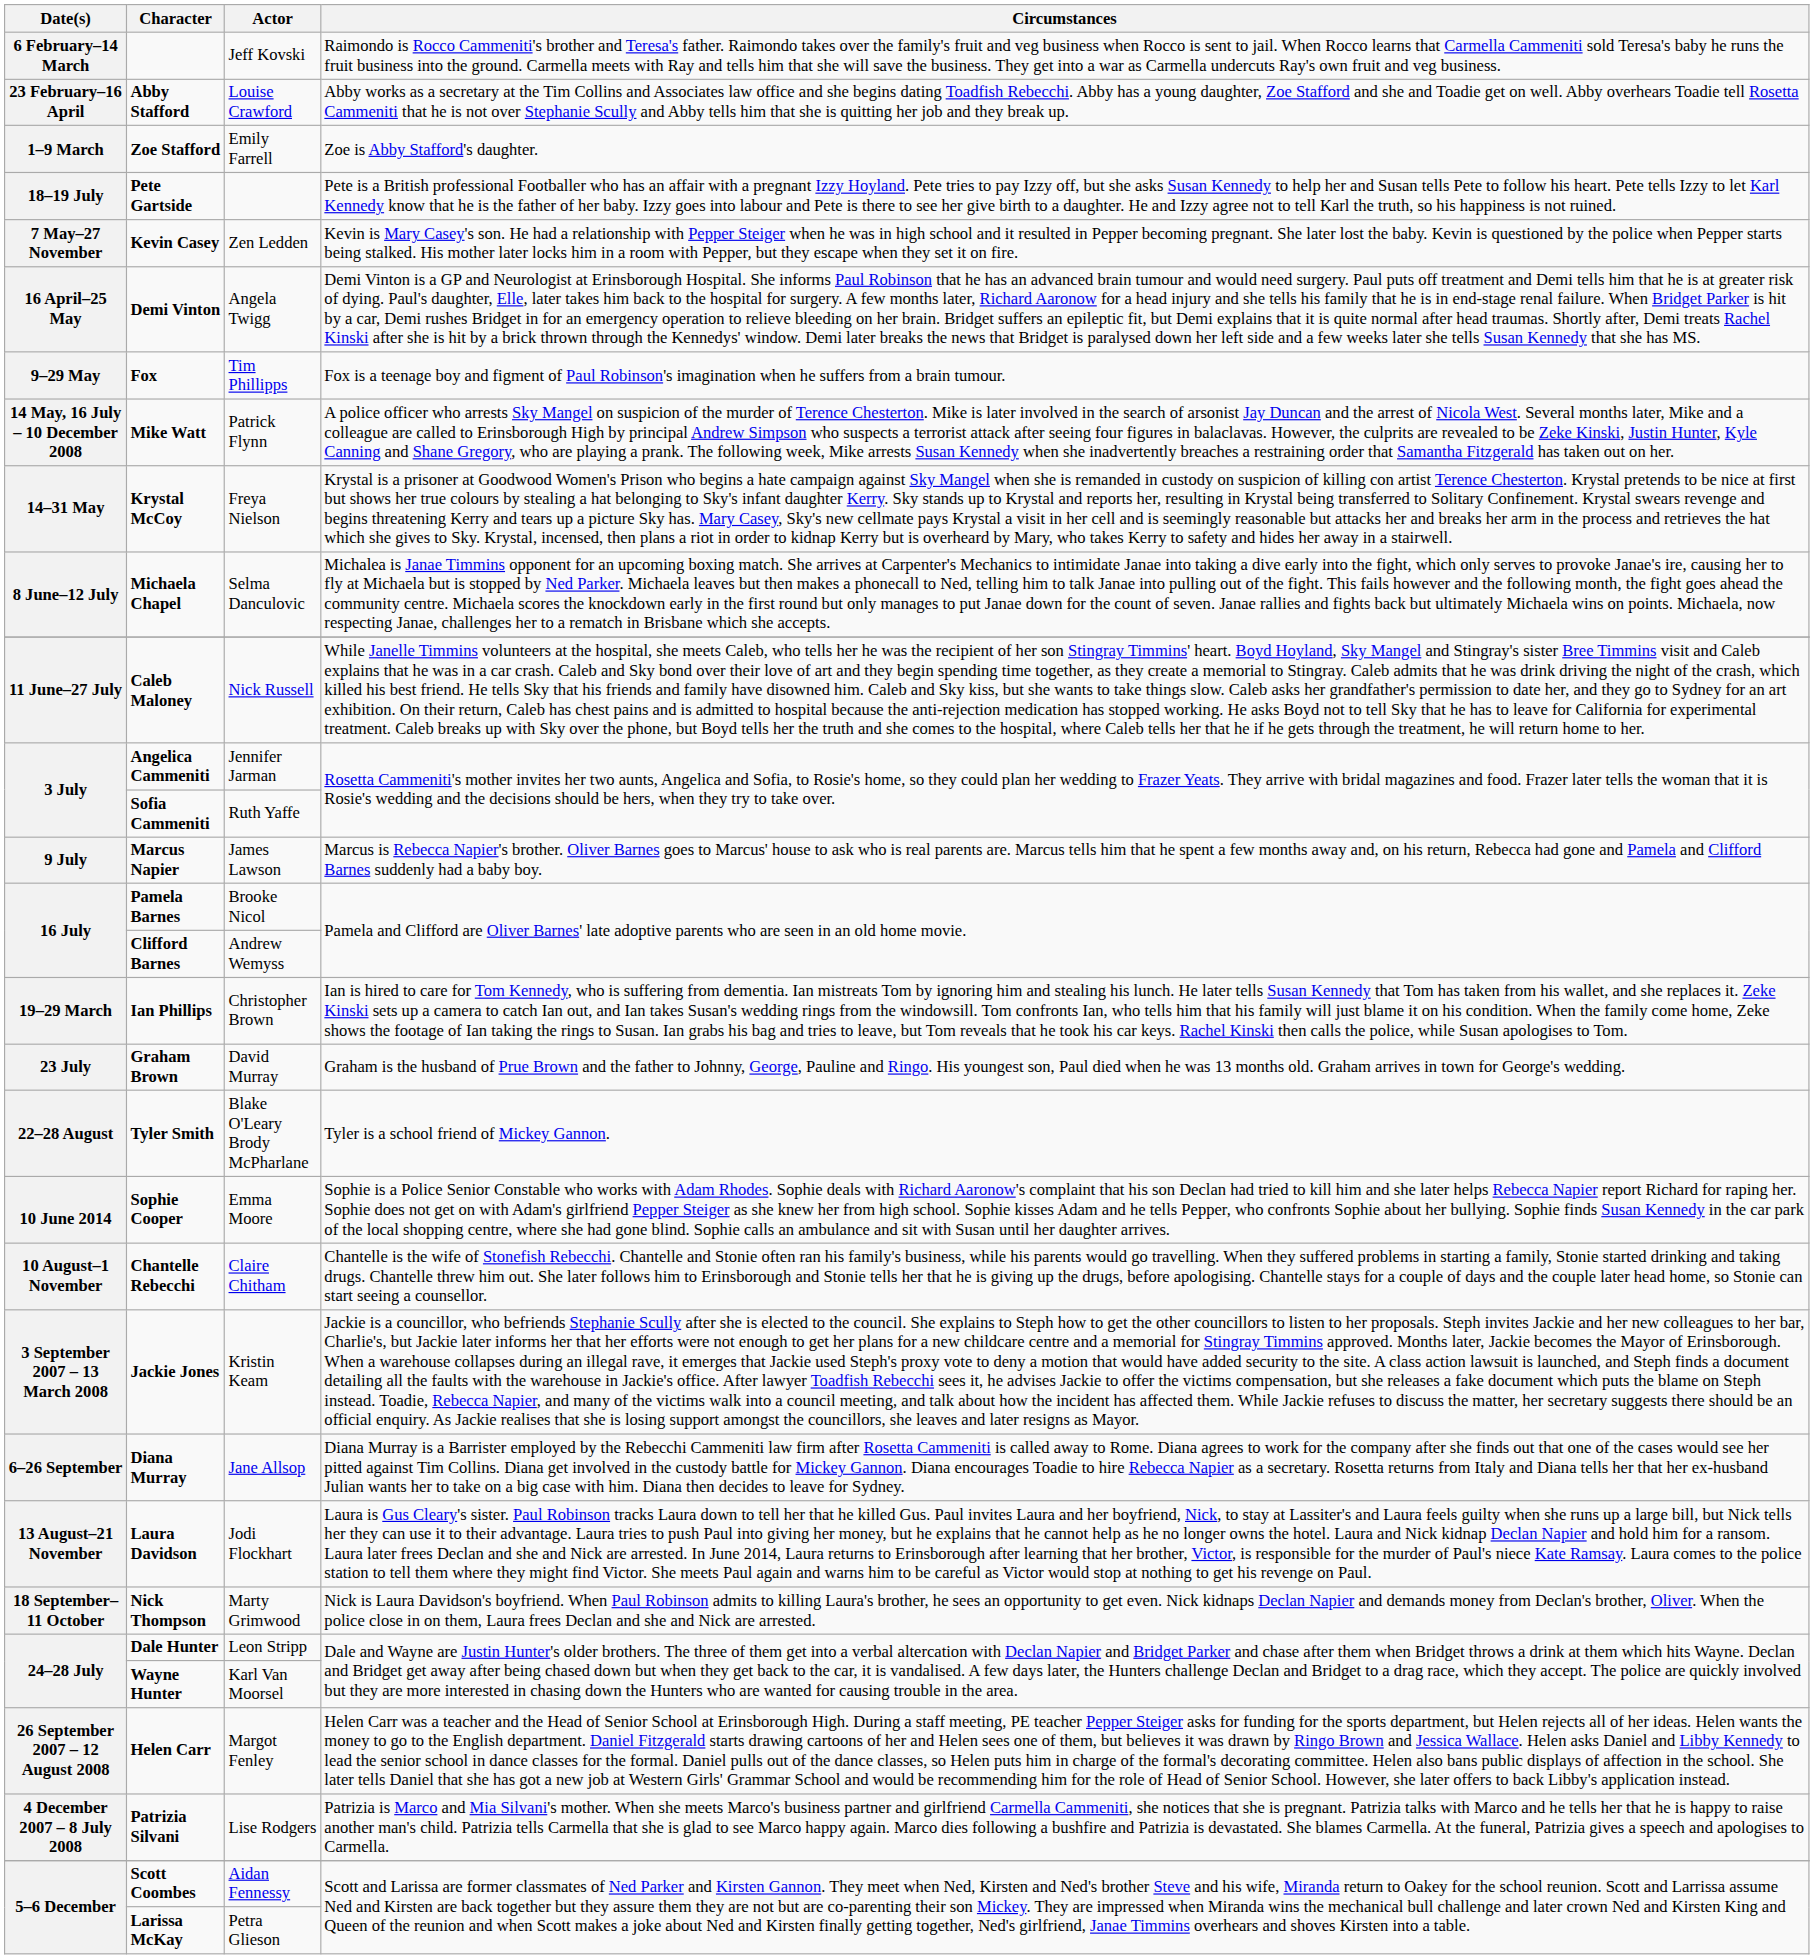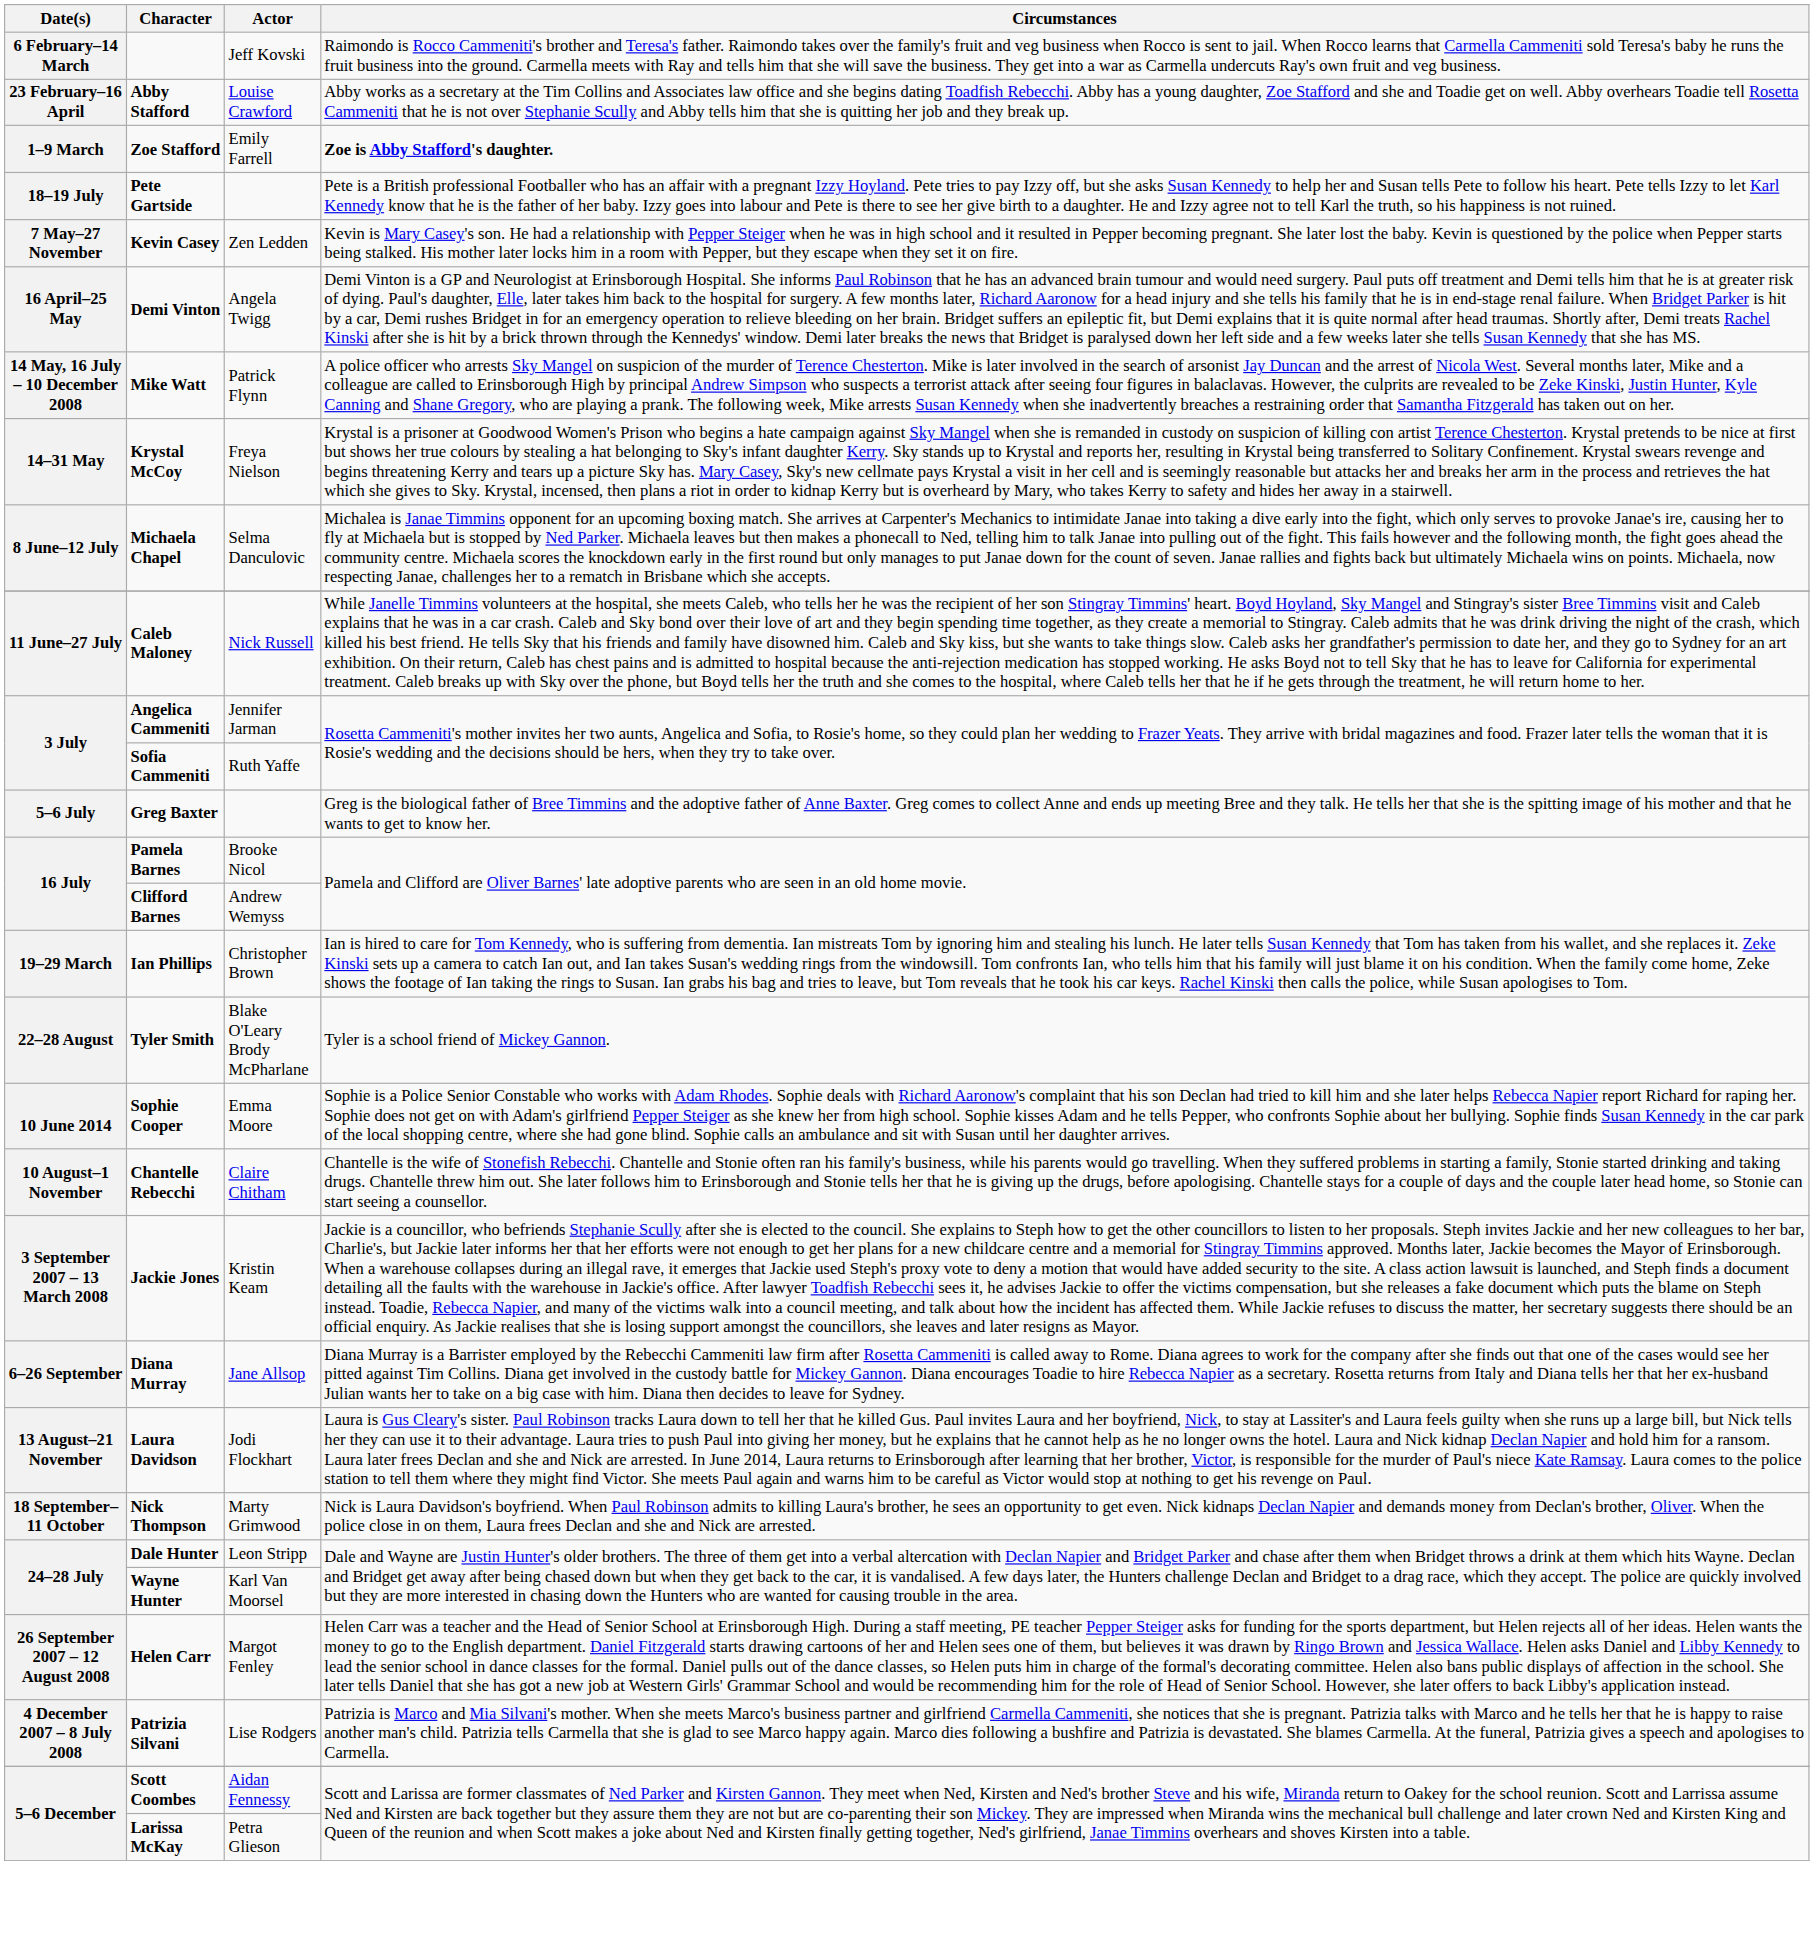Zoe Stafford | Circumstances: normal -> bold
- row: 9–29 May | Fox | Tim Phillipps | Fox is a teenage boy and figment of Paul Robinson's imagination when he suffers from a brain tumour.
+ row: 5–6 July | Greg Baxter | Greg is the biological father of Bree Timmins and the adoptive father of Anne Baxter. Greg comes to collect Anne and ends up meeting Bree and they talk. He tells her that she is the spitting image of his mother and that he wants to get to know her.
- row: 9 July | Marcus Napier | James Lawson | Marcus is Rebecca Napier's brother. Oliver Barnes goes to Marcus' house to ask who is real parents are. Marcus tells him that he spent a few months away and, on his return, Rebecca had gone and Pamela and Clifford Barnes suddenly had a baby boy.
- row: 23 July | Graham Brown | David Murray | Graham is the husband of Prue Brown and the father to Johnny, George, Pauline and Ringo. His youngest son, Paul died when he was 13 months old. Graham arrives in town for George's wedding.
